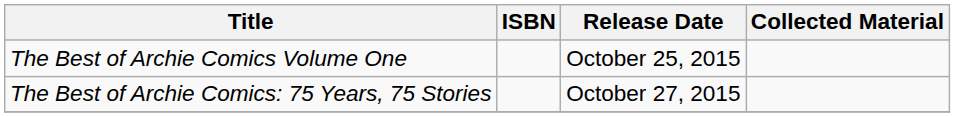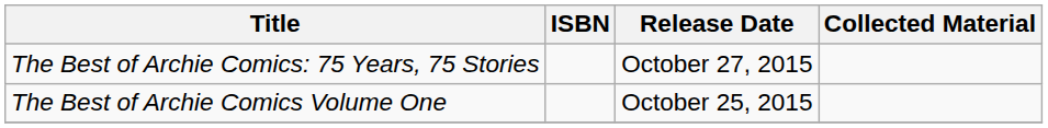rows swapped: The Best of Archie Comics: 75 Years, 75 Stories <-> The Best of Archie Comics Volume One
